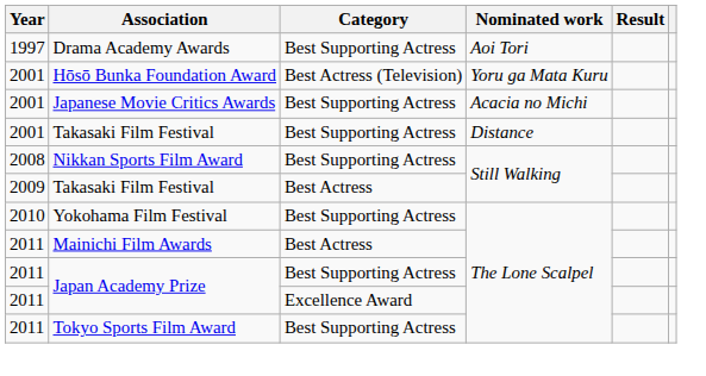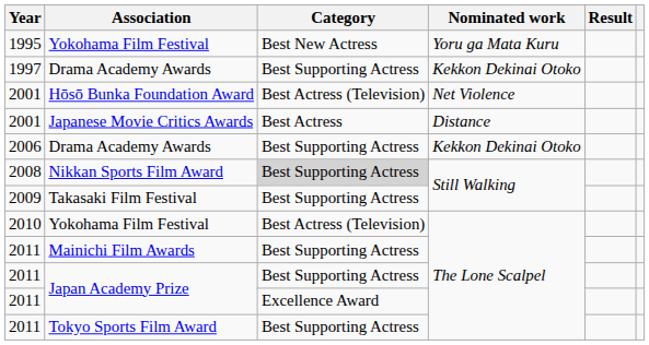+ row: 1995 | Yokohama Film Festival | Best New Actress | Yoru ga Mata Kuru
1997 / Drama Academy Awards | Nominated work: Aoi Tori -> Kekkon Dekinai Otoko
Hōsō Bunka Foundation Award | Nominated work: Yoru ga Mata Kuru -> Net Violence
Japanese Movie Critics Awards | Category: Best Supporting Actress -> Best Actress
Japanese Movie Critics Awards | Nominated work: Acacia no Michi -> Distance
- row: 2001 | Takasaki Film Festival | Best Supporting Actress | Distance
+ row: 2006 | Drama Academy Awards | Best Supporting Actress | Kekkon Dekinai Otoko
Nikkan Sports Film Award | Category: no background -> lightgrey background
2009 / Takasaki Film Festival | Category: Best Actress -> Best Supporting Actress
2010 / Yokohama Film Festival | Category: Best Supporting Actress -> Best Actress (Television)
Mainichi Film Awards | Category: Best Actress -> Best Supporting Actress
